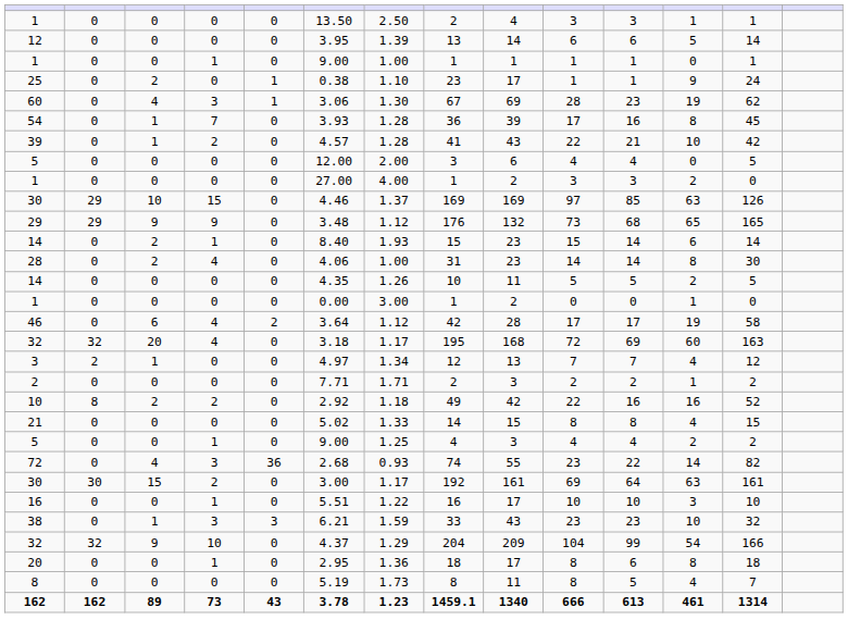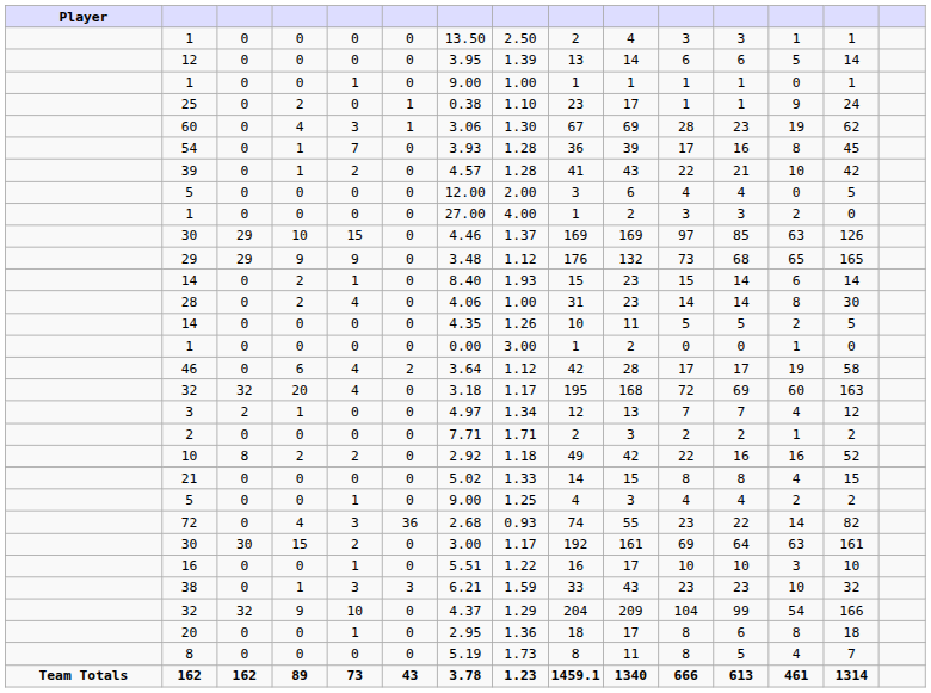+ column: Player | Team Totals
